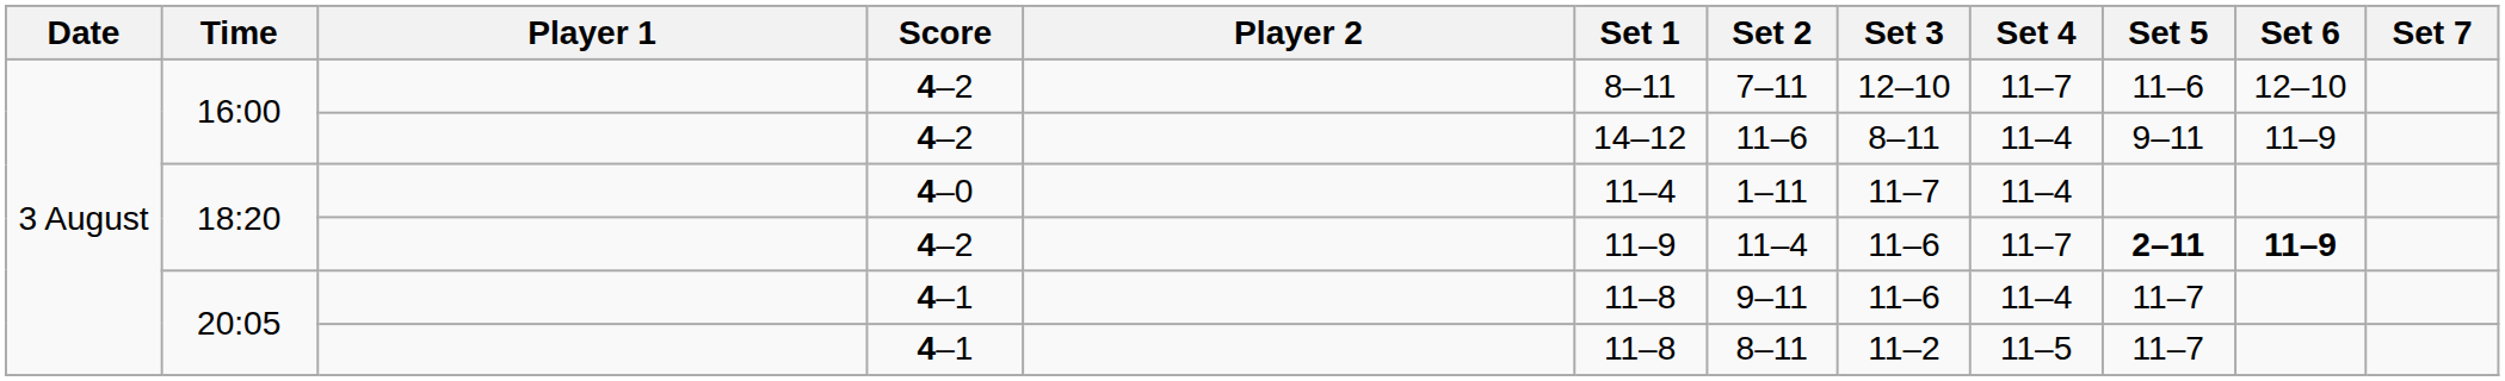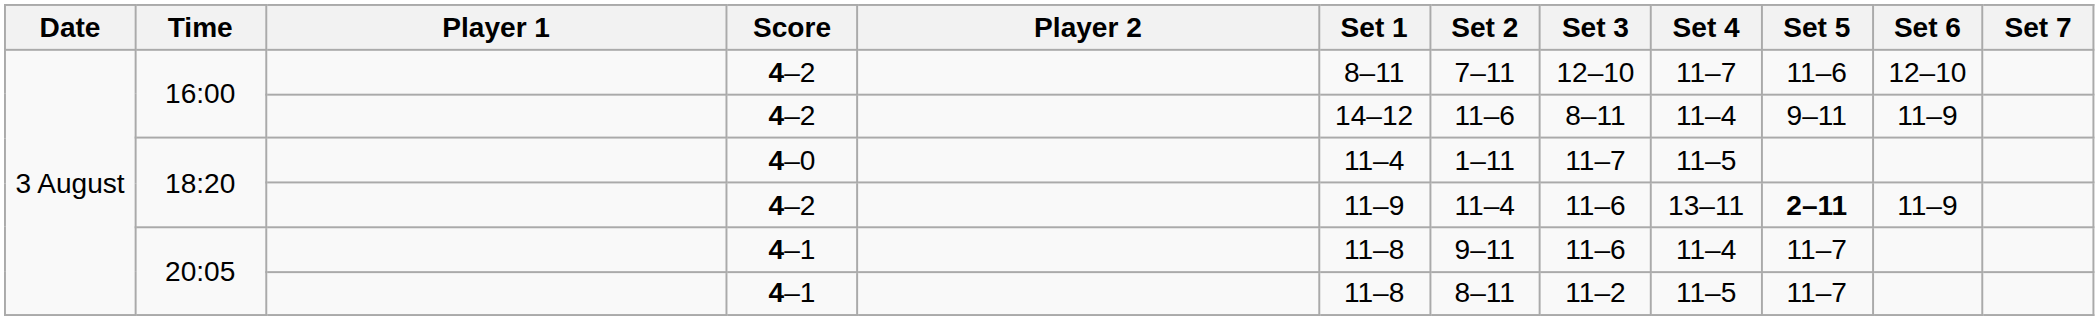18:20 / 4–0 | Set 4: 11–4 -> 11–5
18:20 / 4–2 | Set 4: 11–7 -> 13–11
18:20 / 4–2 | Set 6: bold -> normal
